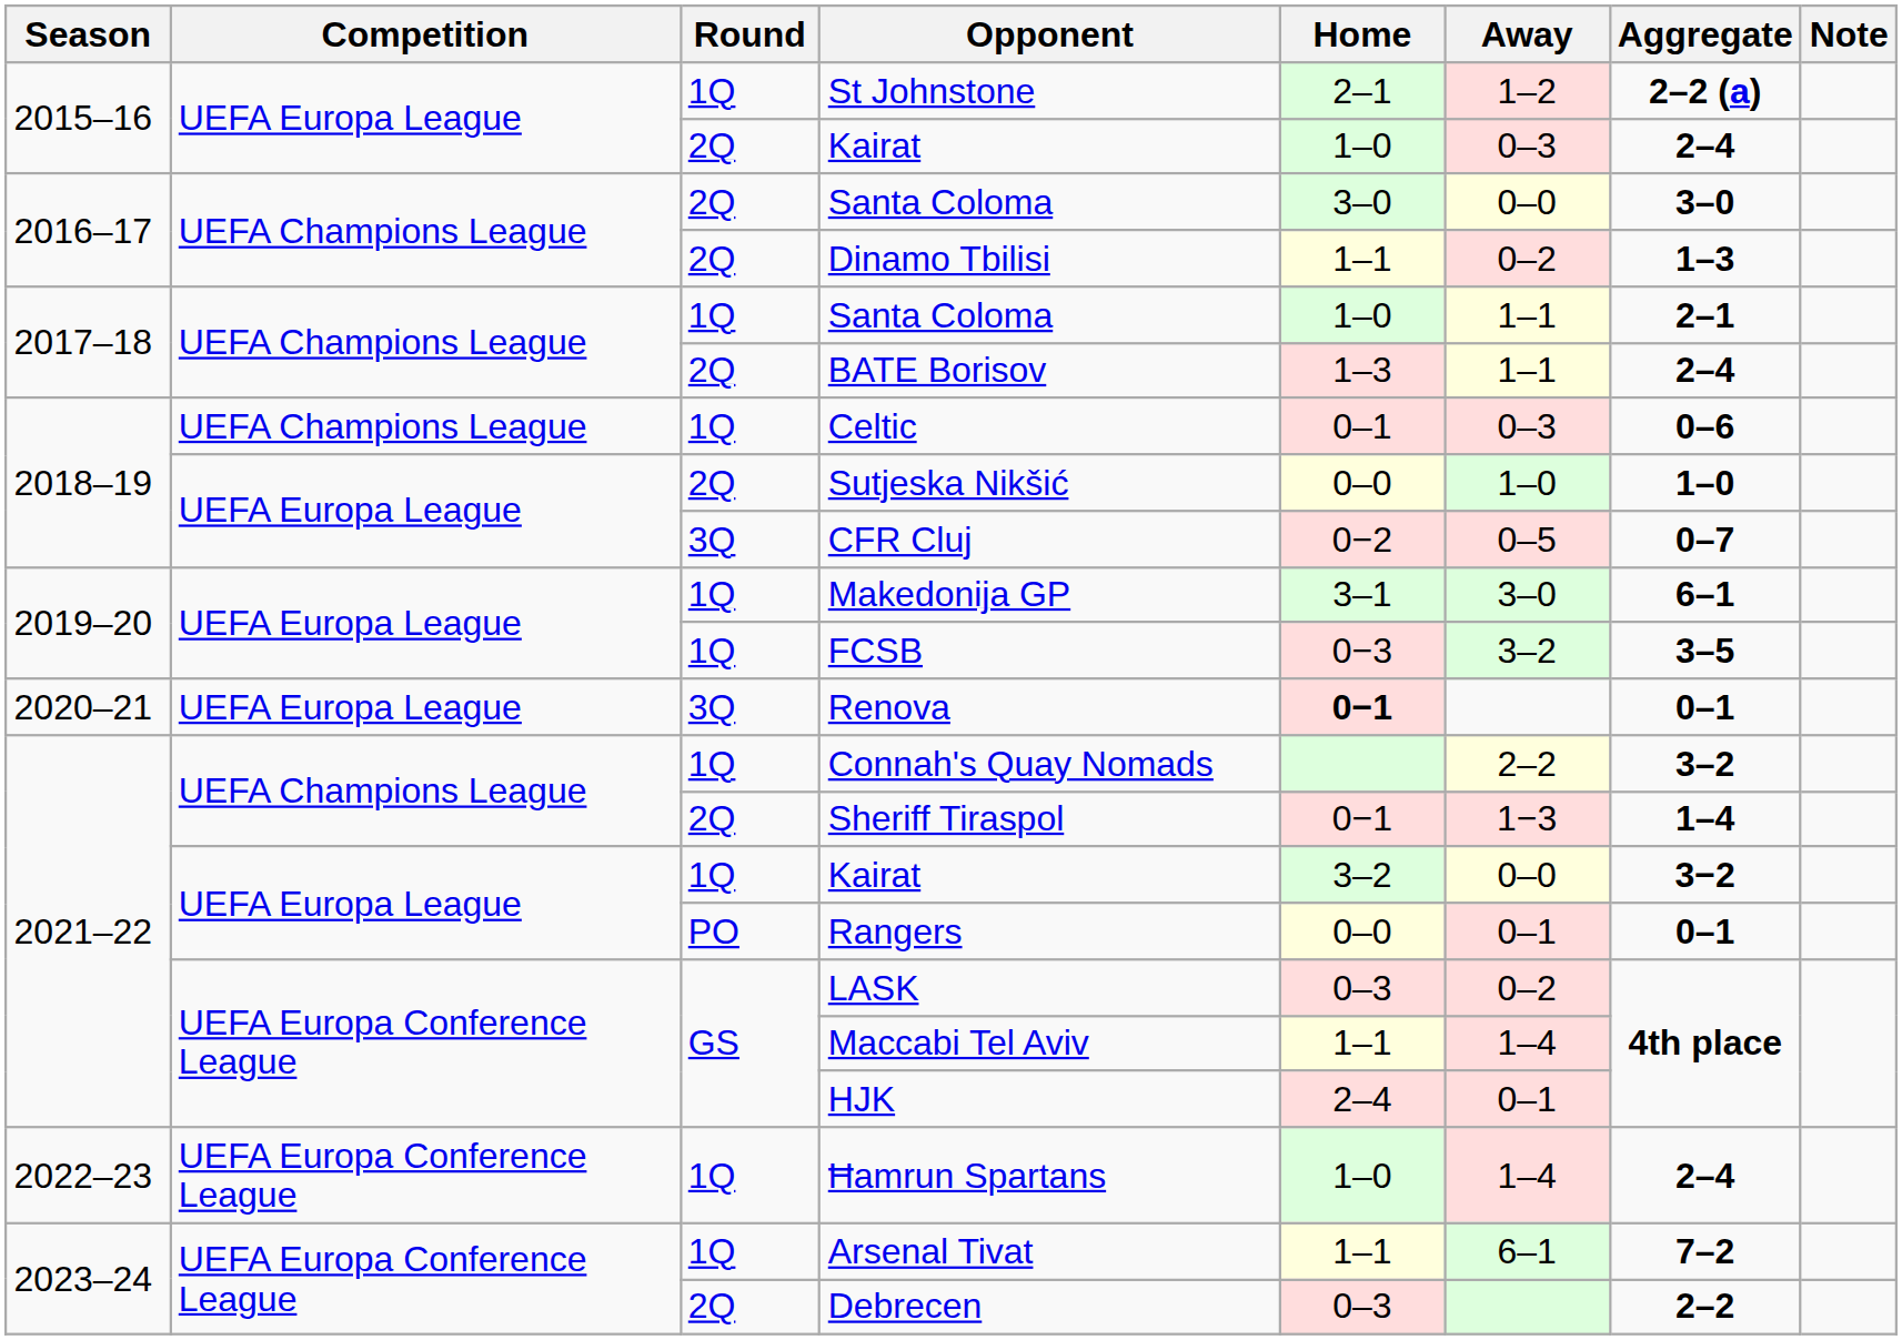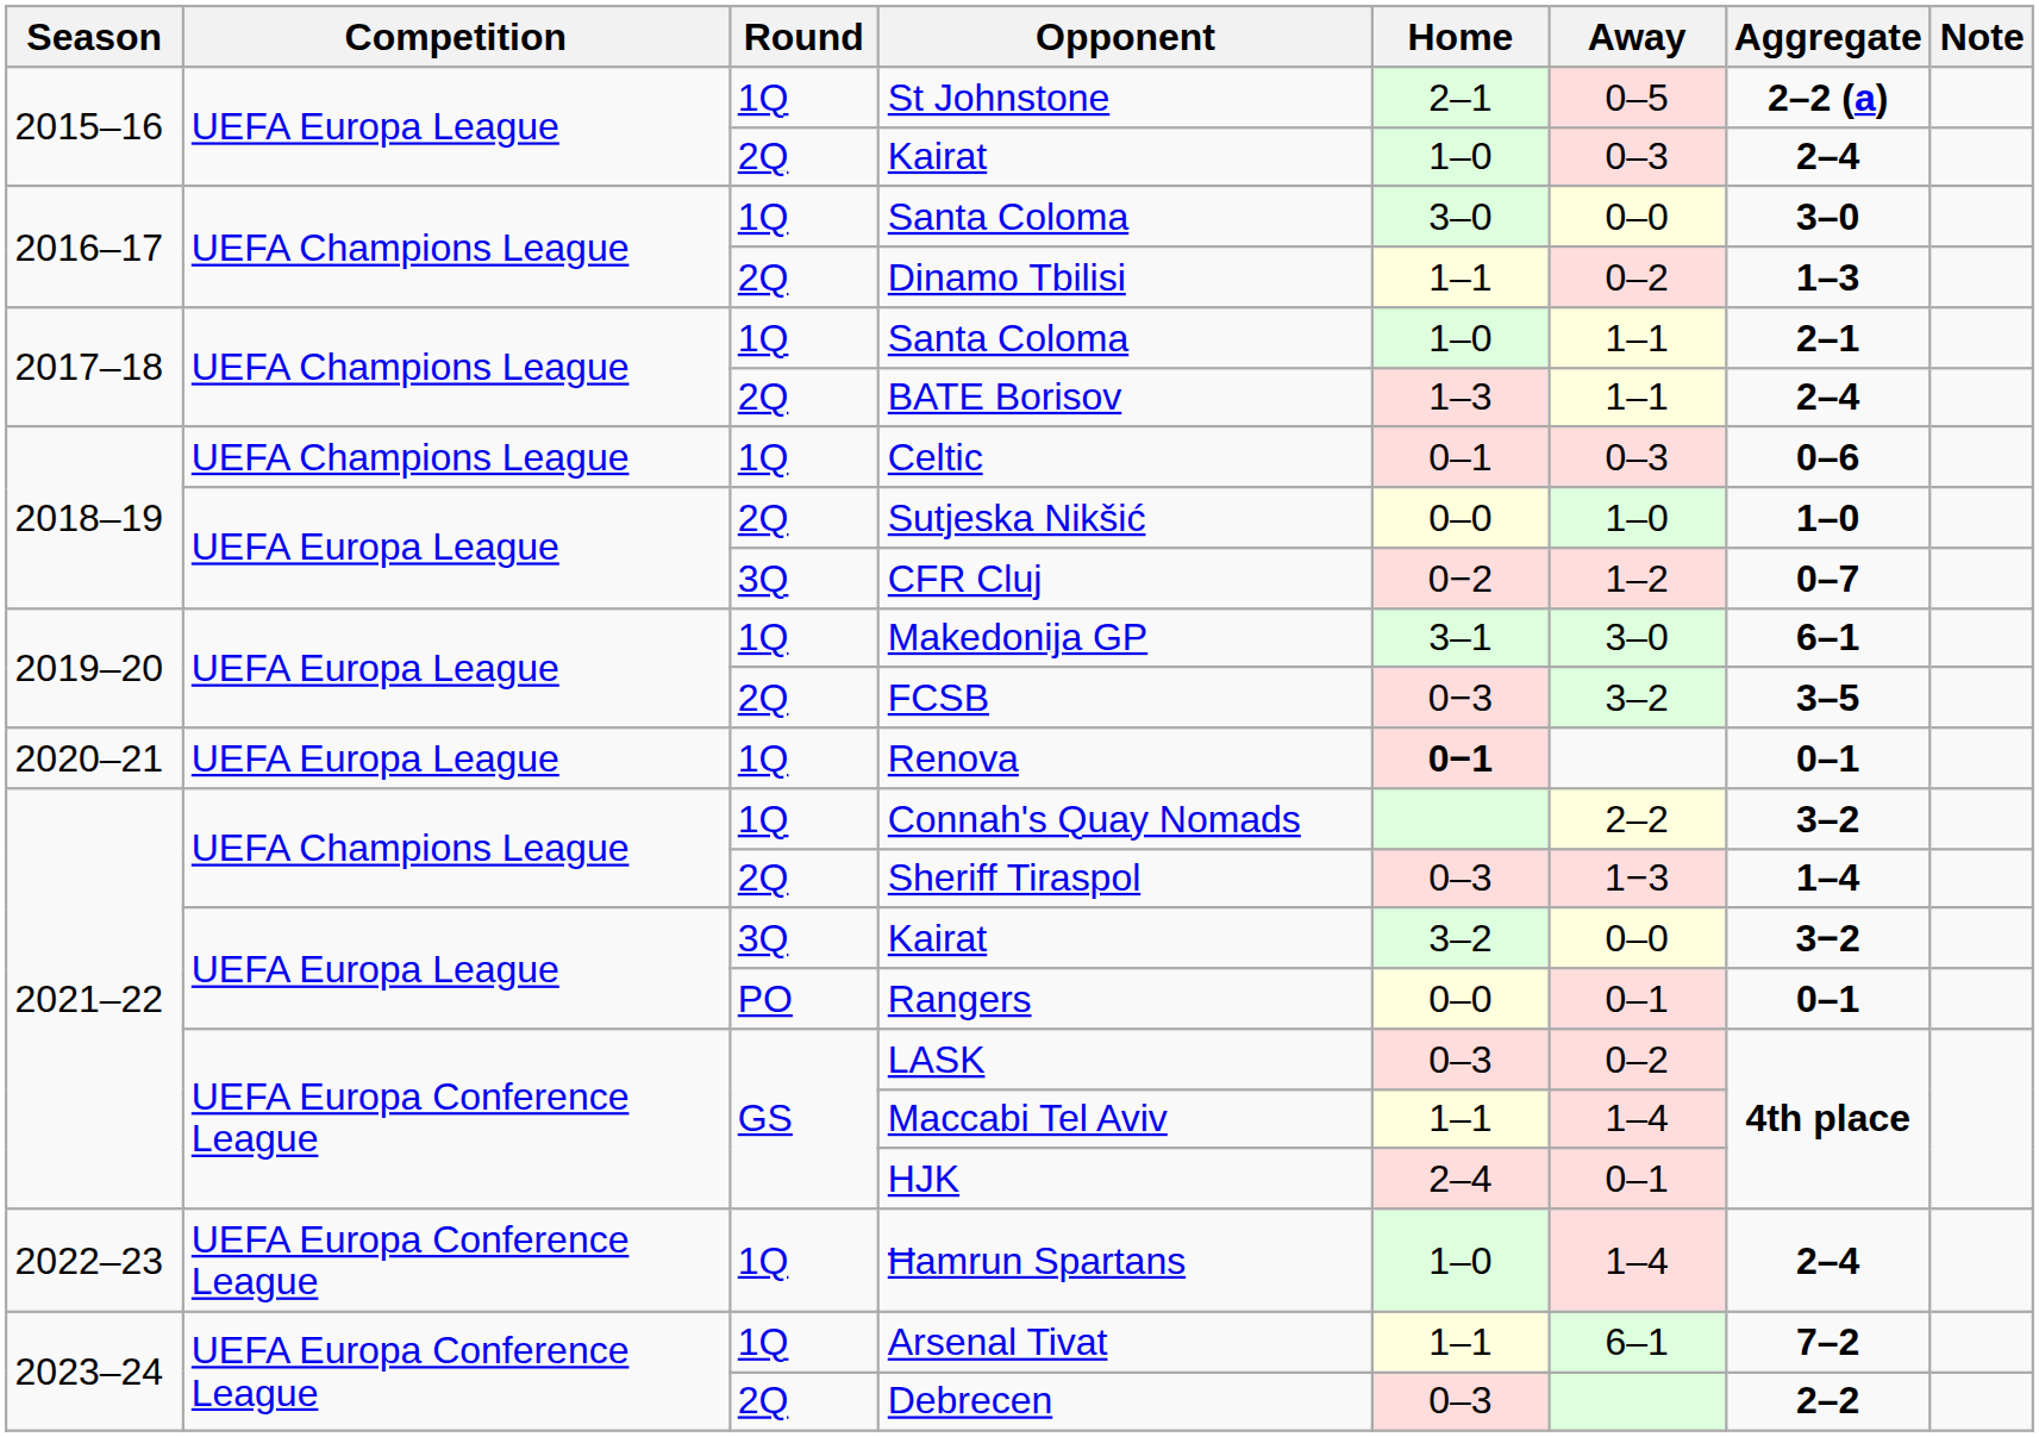St Johnstone | Away: 1–2 -> 0–5
2016–17 / Santa Coloma | Round: 2Q -> 1Q
CFR Cluj | Away: 0–5 -> 1–2
FCSB | Round: 1Q -> 2Q
Renova | Round: 3Q -> 1Q
Sheriff Tiraspol | Home: 0−1 -> 0–3
2021–22 / Kairat | Round: 1Q -> 3Q
